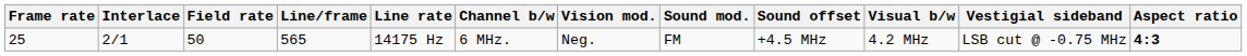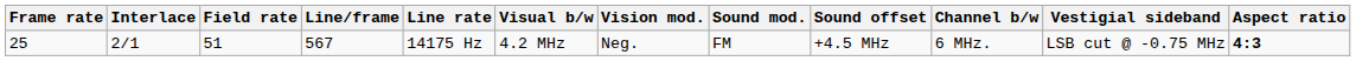columns swapped: Visual b/w <-> Channel b/w
25 | Field rate: 50 -> 51
25 | Line/frame: 565 -> 567
